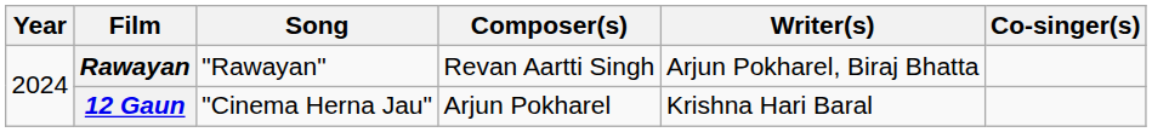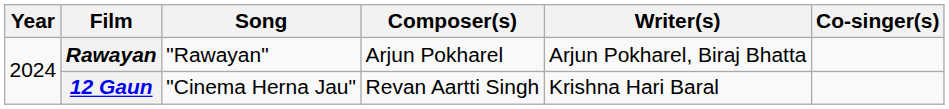Rawayan | Composer(s): Revan Aartti Singh -> Arjun Pokharel
12 Gaun | Composer(s): Arjun Pokharel -> Revan Aartti Singh
